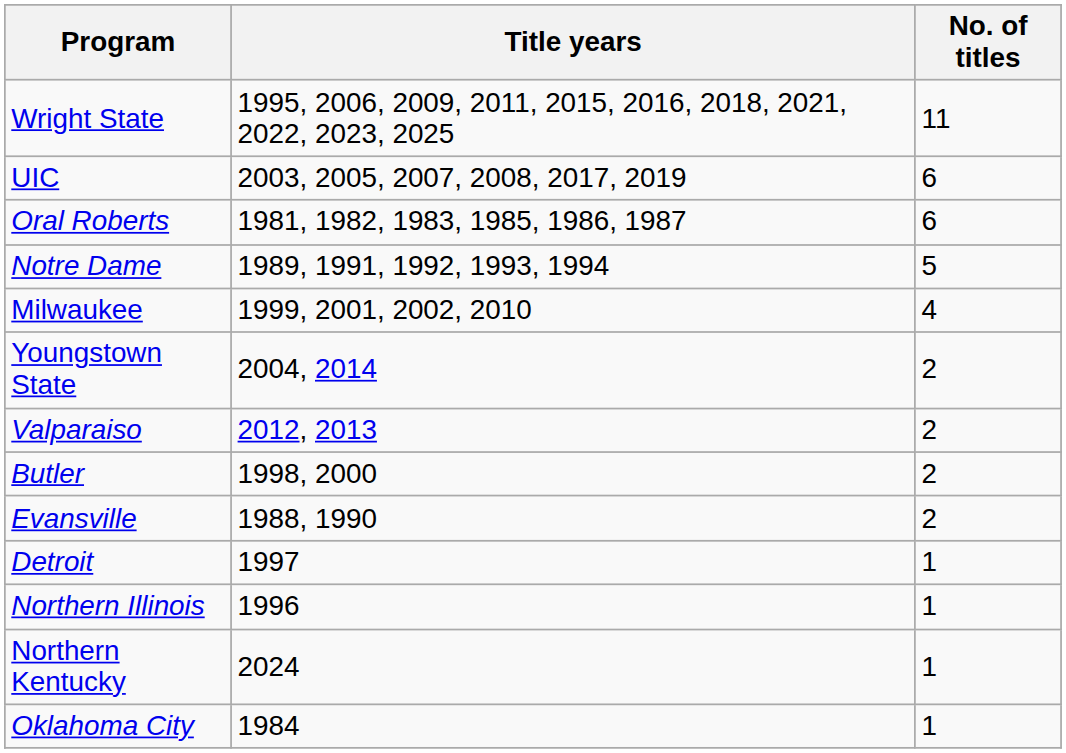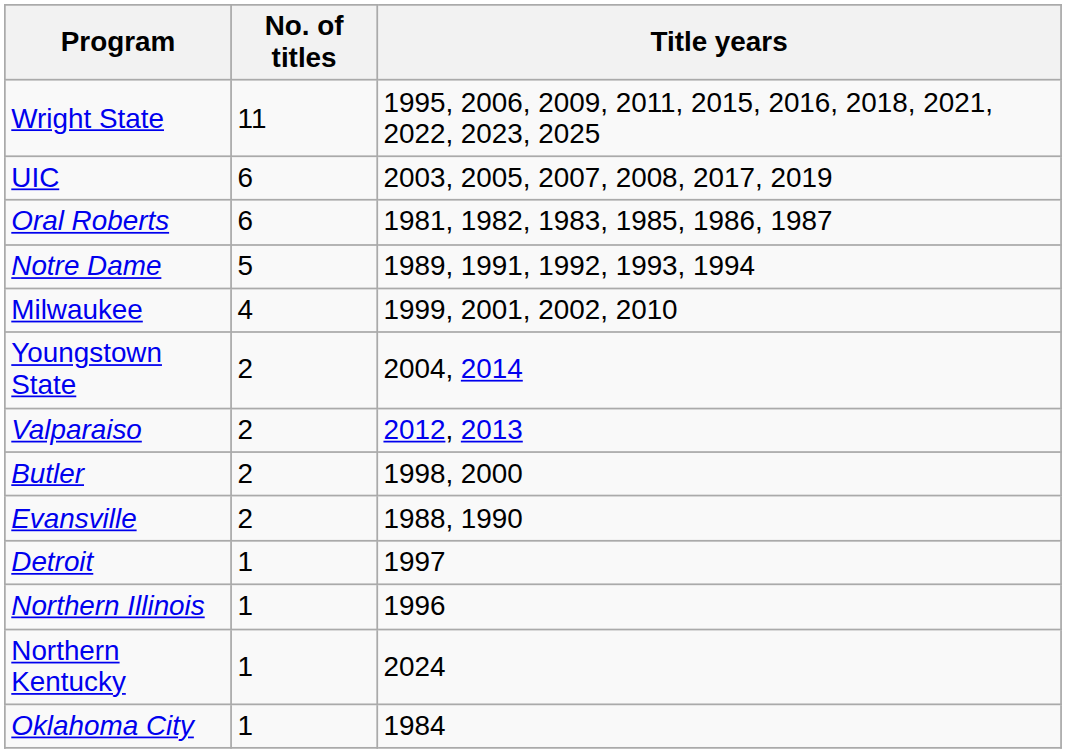columns swapped: No. of titles <-> Title years
